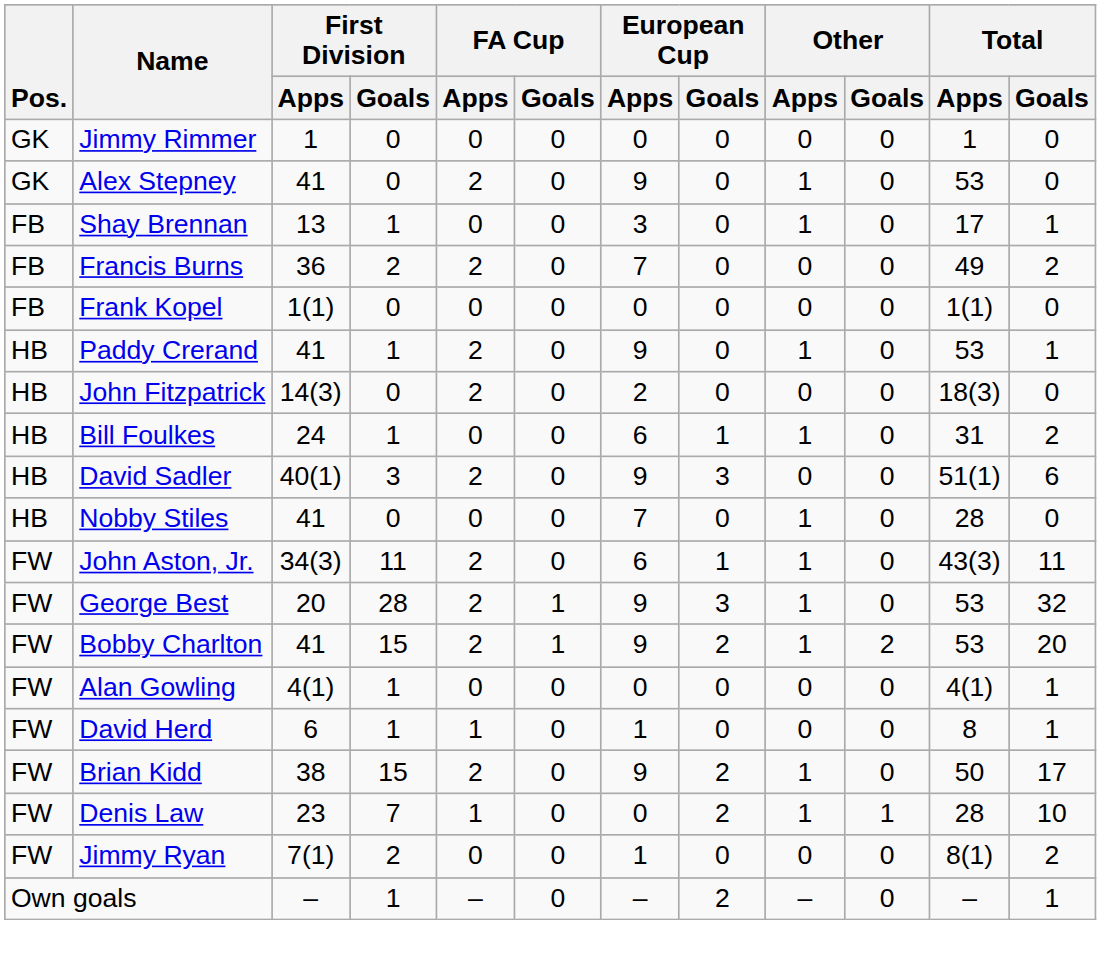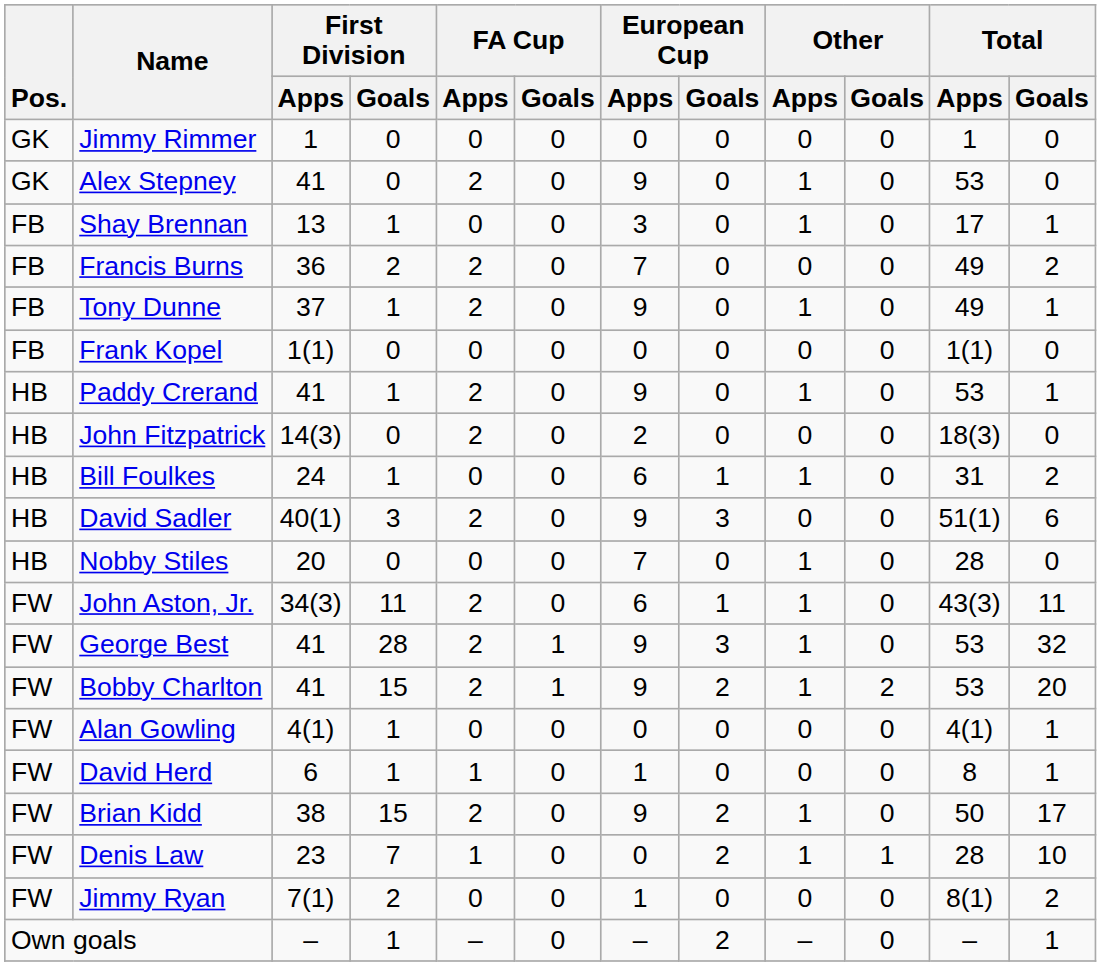+ row: FB | Tony Dunne | 37 | 1 | 2 | 0 | 9 | 0 | 1 | 0 | 49 | 1
Nobby Stiles | First Division / Apps: 41 -> 20
George Best | First Division / Apps: 20 -> 41
